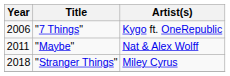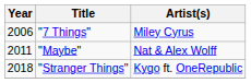"7 Things" | Artist(s): Kygo ft. OneRepublic -> Miley Cyrus
"Stranger Things" | Artist(s): Miley Cyrus -> Kygo ft. OneRepublic
